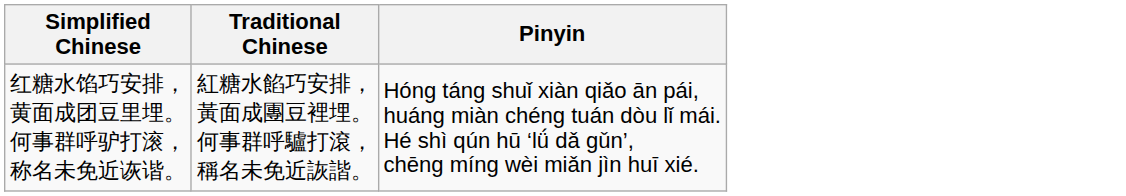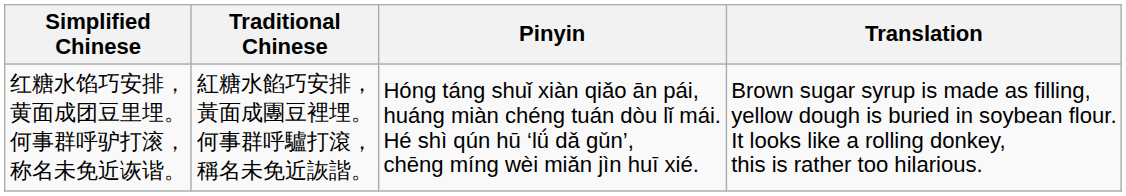+ column: Translation | Brown sugar syrup is made as filling, yellow dough is buried in soybean flour. It looks like a rolling donkey, this is rather too hilarious.
